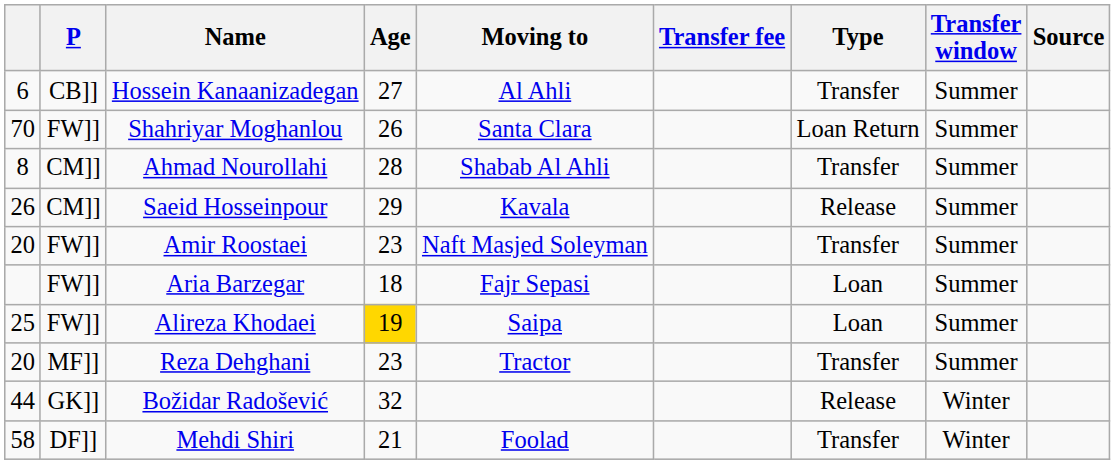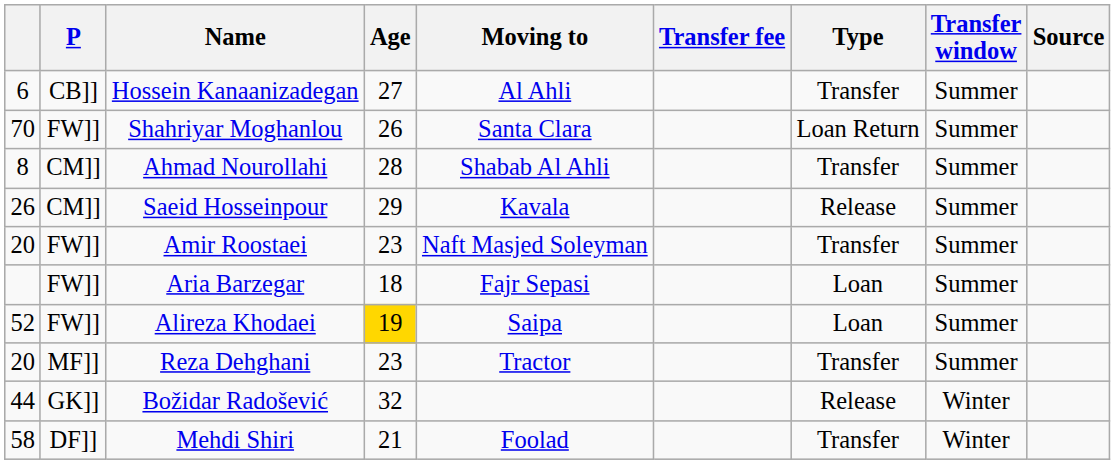Alireza Khodaei | column 1: 25 -> 52
